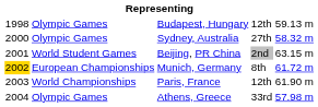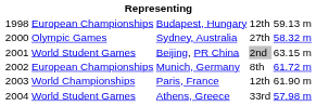Budapest, Hungary | column 2: Olympic Games -> European Championships
Munich, Germany | column 1: gold background -> no background
Athens, Greece | column 2: Olympic Games -> World Student Games
